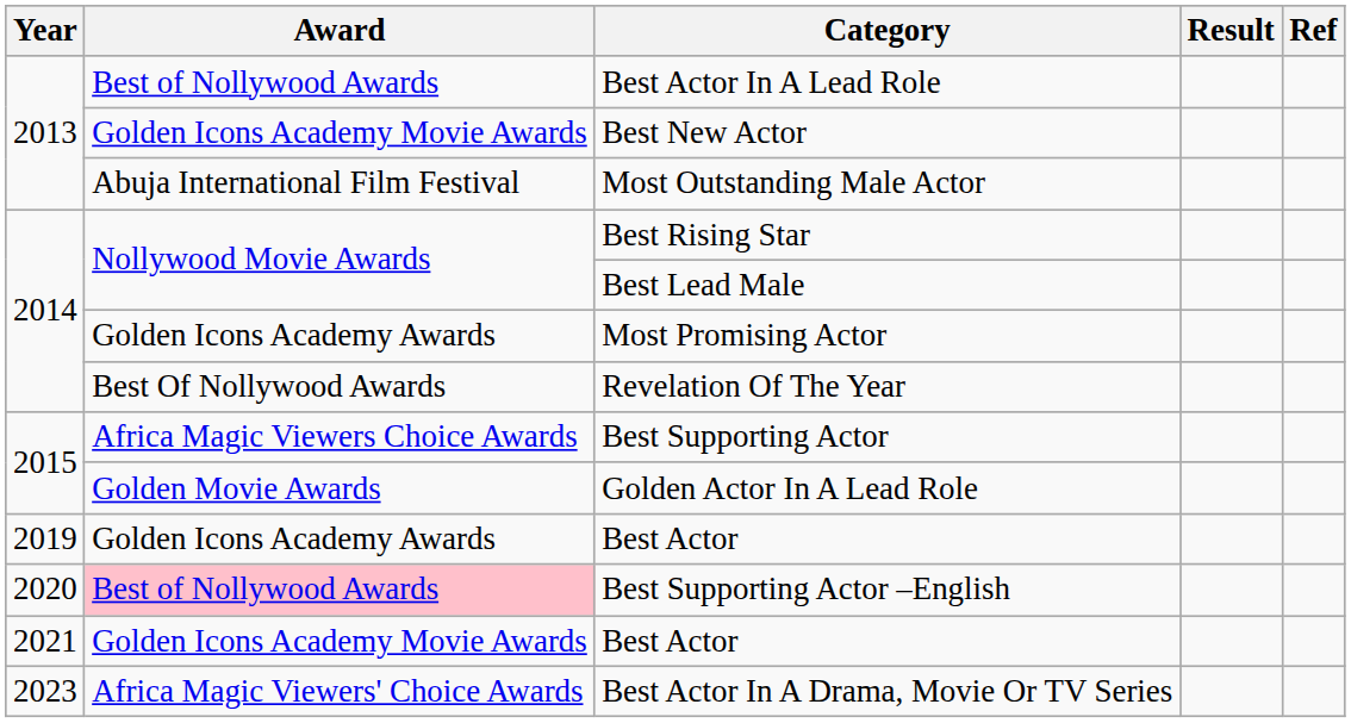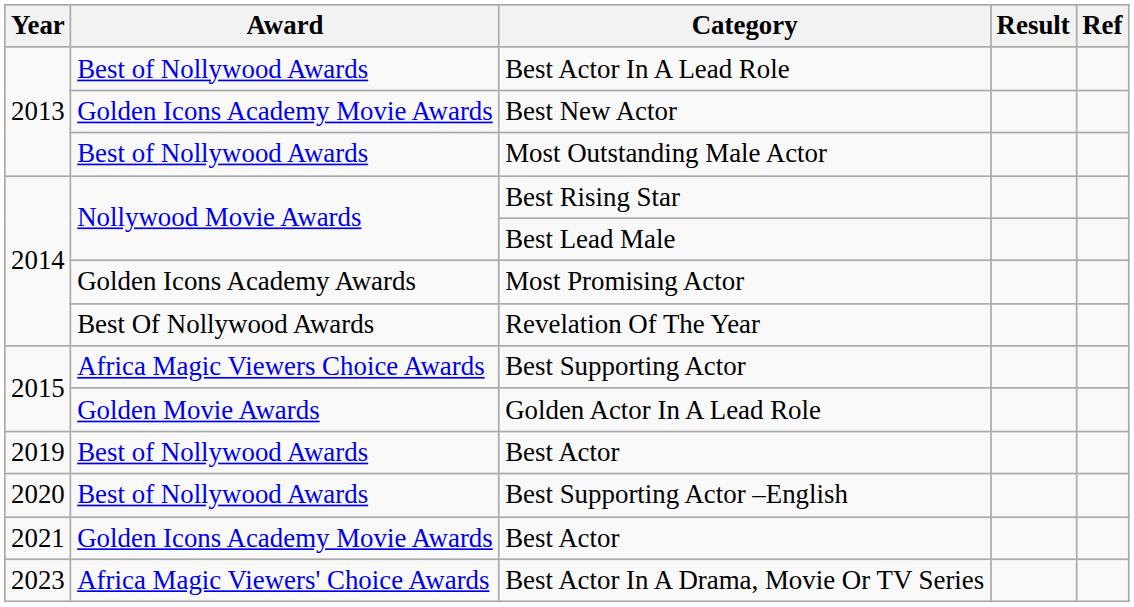Most Outstanding Male Actor | Award: Abuja International Film Festival -> Best of Nollywood Awards
2019 / Best Actor | Award: Golden Icons Academy Awards -> Best of Nollywood Awards
Best Supporting Actor –English | Award: pink background -> no background
